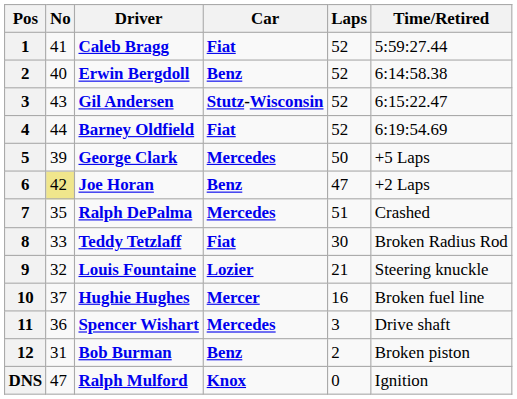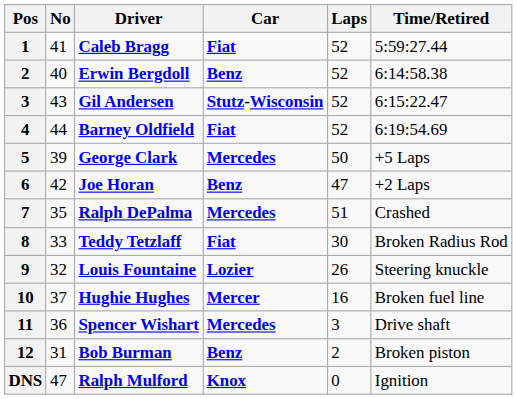Joe Horan | No: khaki background -> no background
Louis Fountaine | Laps: 21 -> 26
